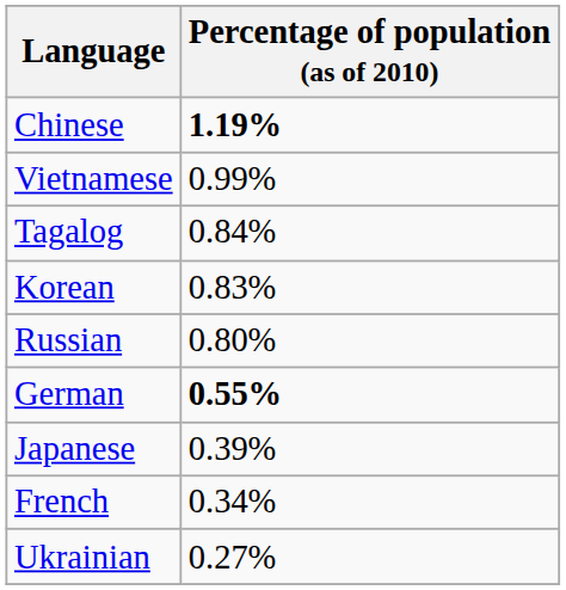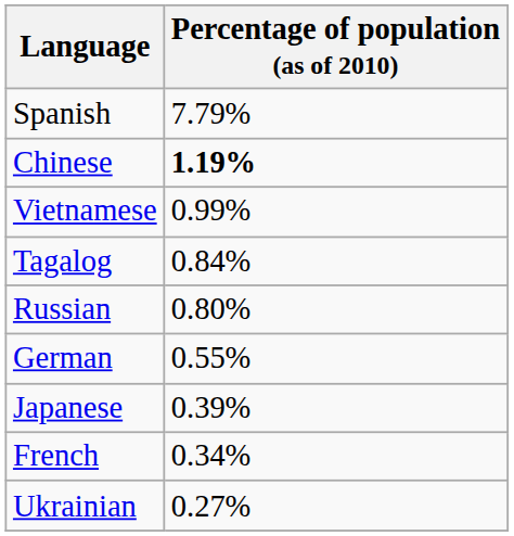+ row: Spanish | 7.79%
- row: Korean | 0.83%
German | Percentage of population (as of 2010): bold -> normal
